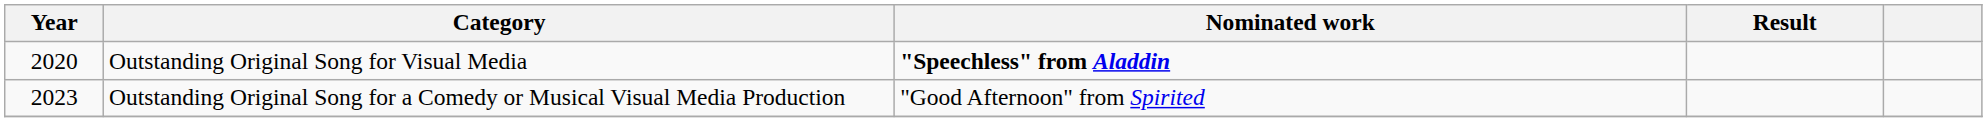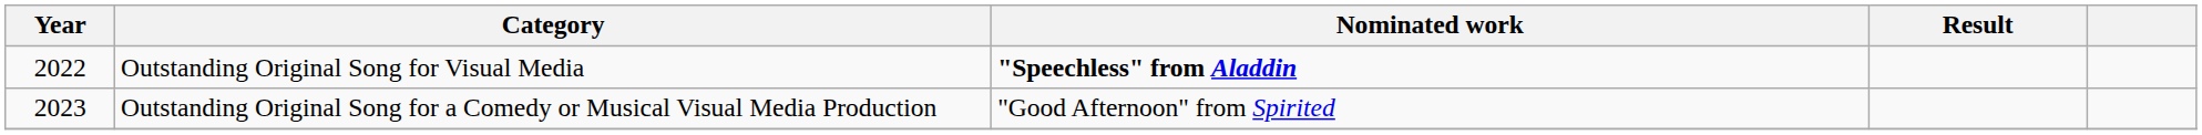Outstanding Original Song for Visual Media | Year: 2020 -> 2022
